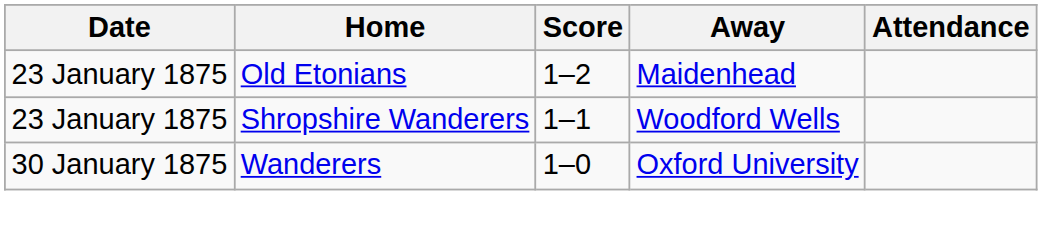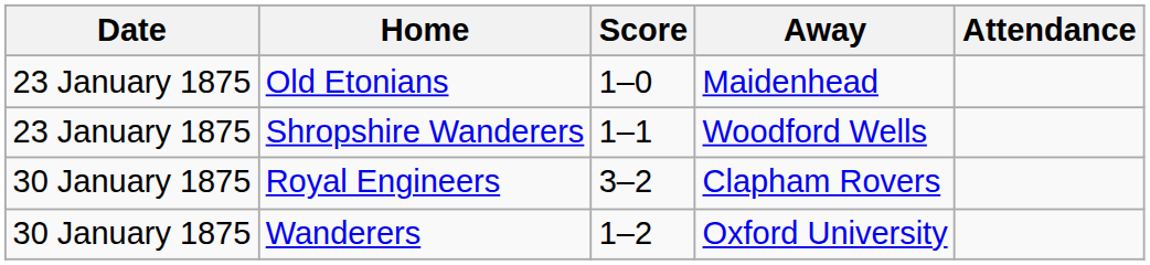Old Etonians | Score: 1–2 -> 1–0
+ row: 30 January 1875 | Royal Engineers | 3–2 | Clapham Rovers
Wanderers | Score: 1–0 -> 1–2
